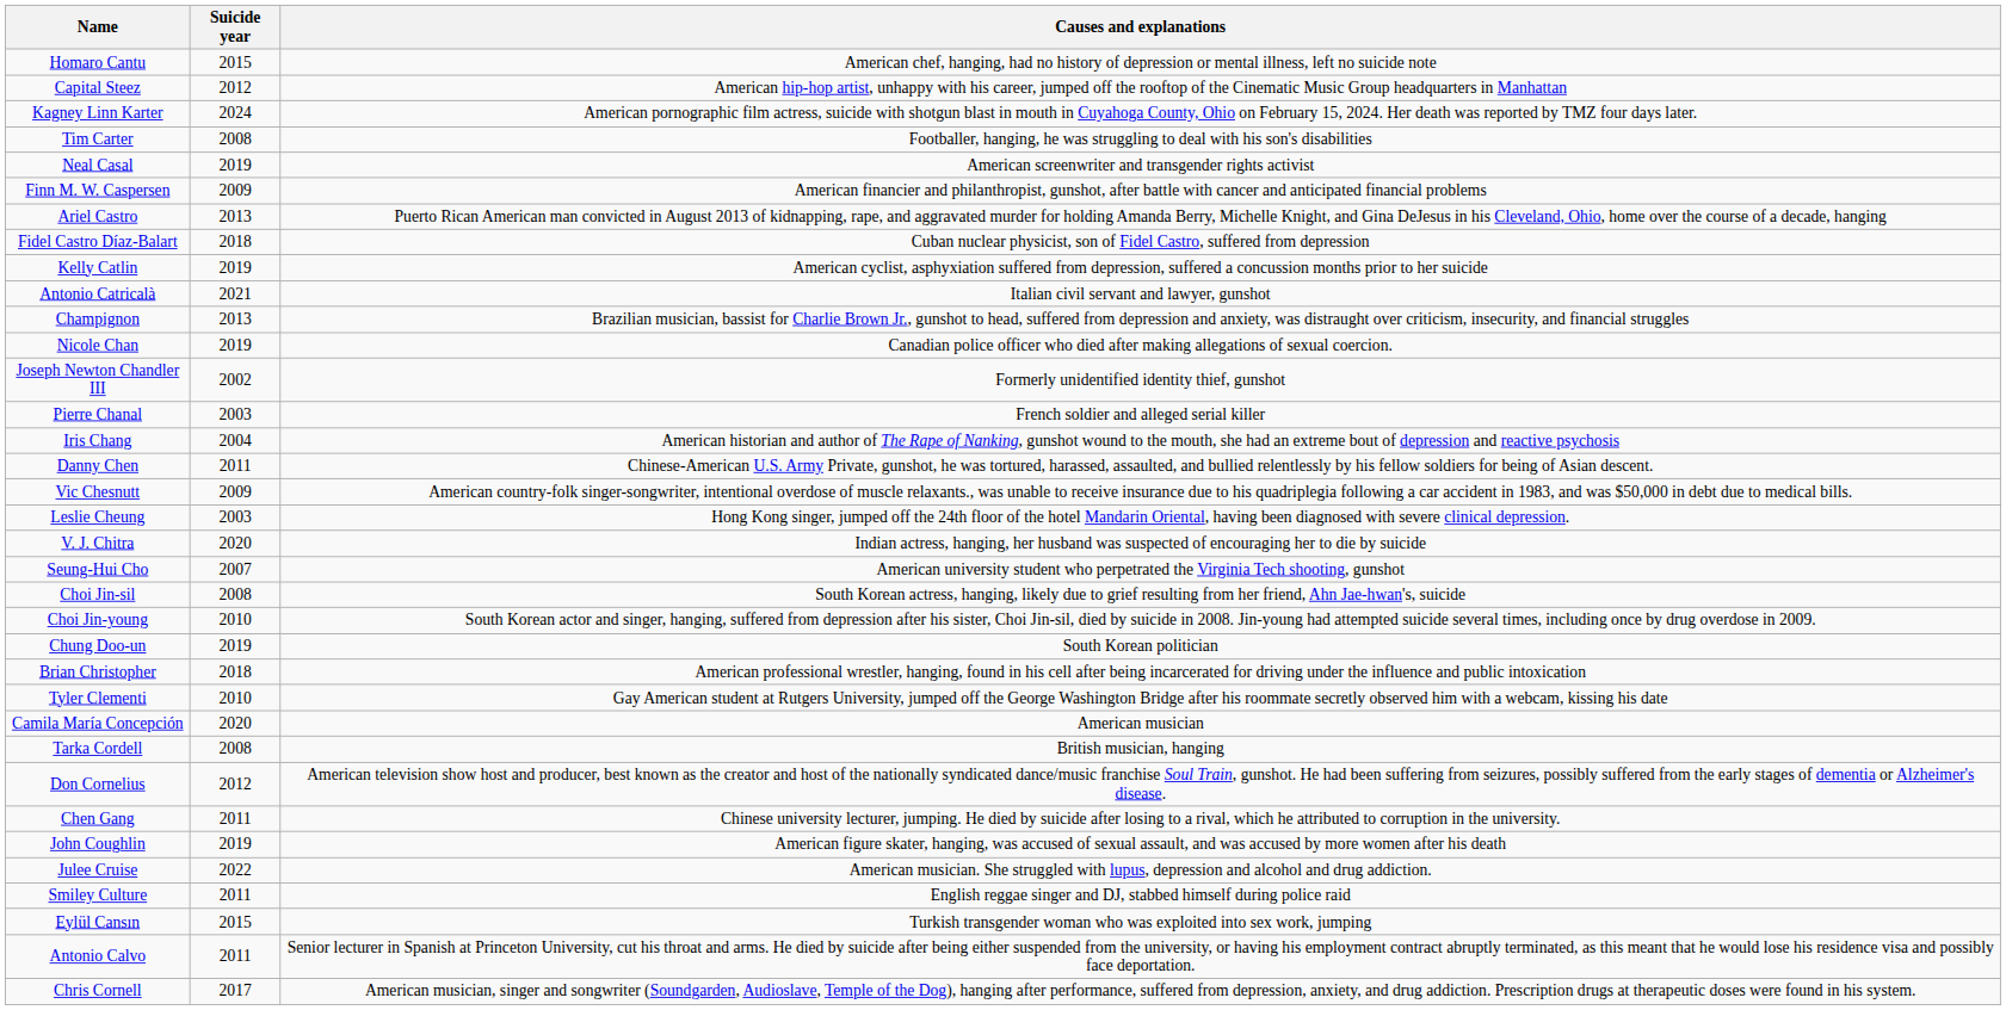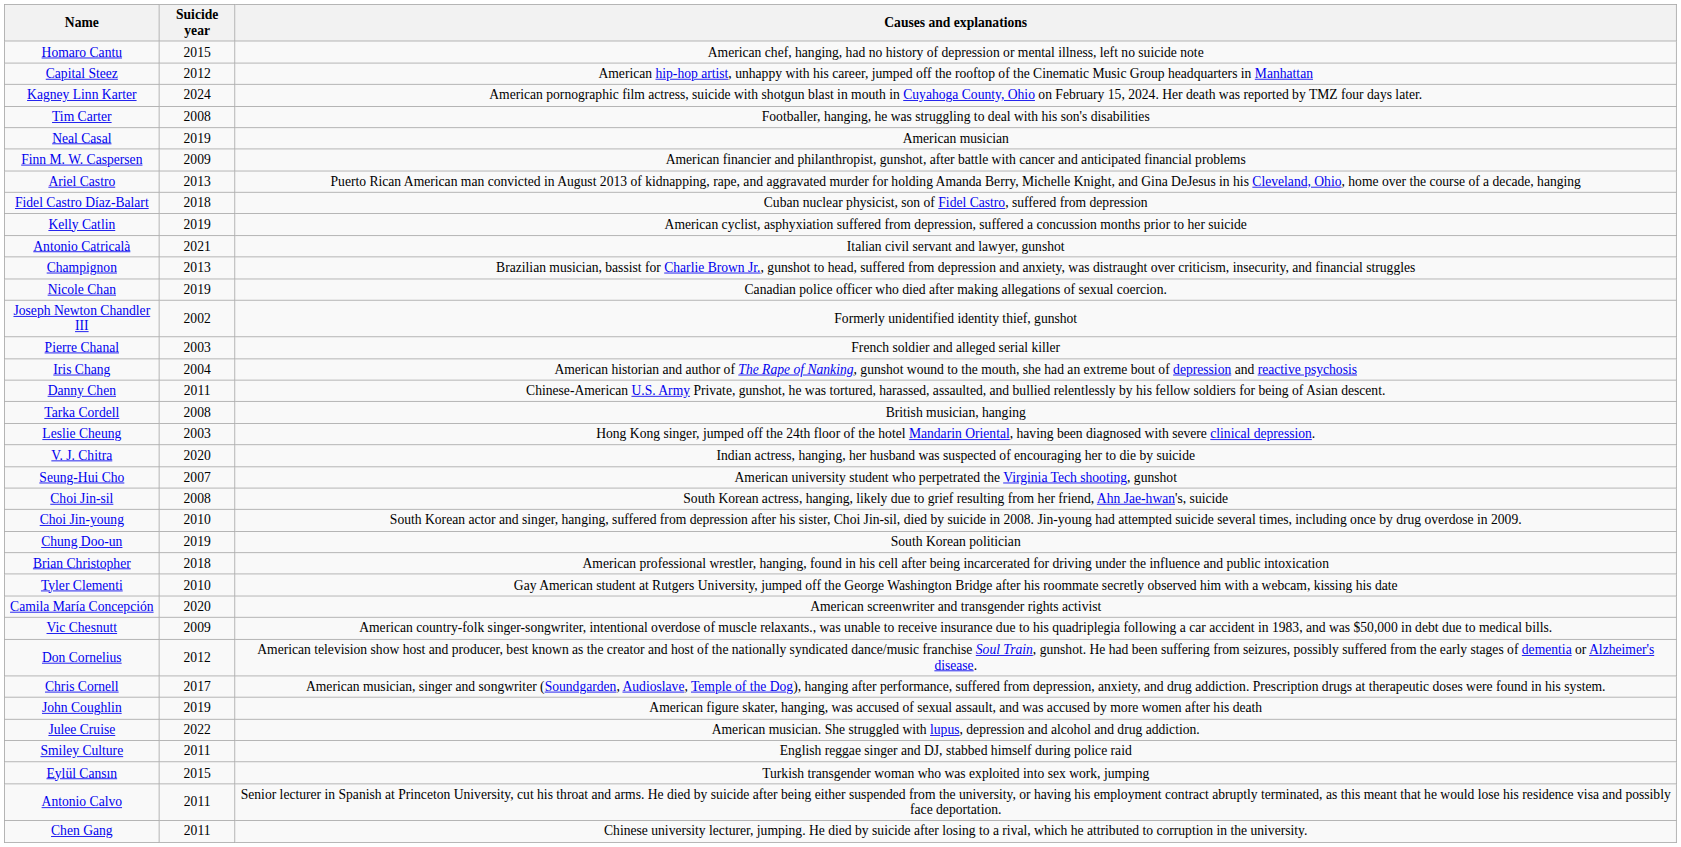Neal Casal | Causes and explanations: American screenwriter and transgender rights activist -> American musician
rows swapped: Vic Chesnutt <-> Tarka Cordell
Camila María Concepción | Causes and explanations: American musician -> American screenwriter and transgender rights activist
rows swapped: Chris Cornell <-> Chen Gang
